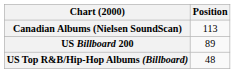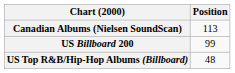US Billboard 200 | Position: 89 -> 99
